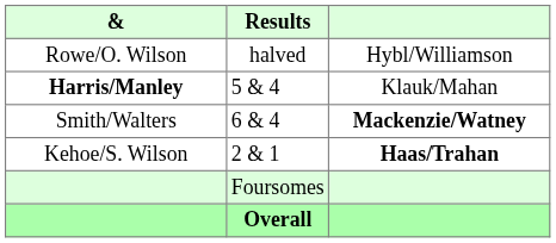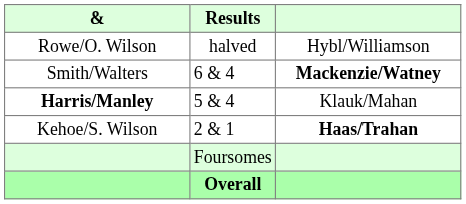rows swapped: Smith/Walters <-> Harris/Manley
